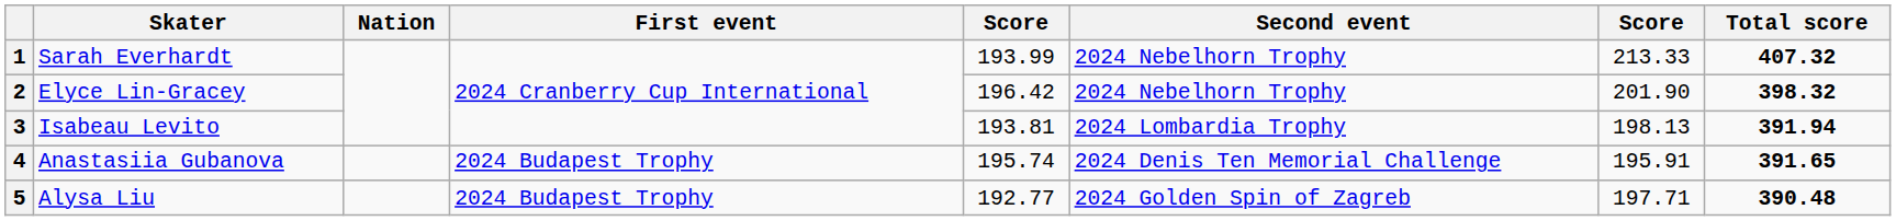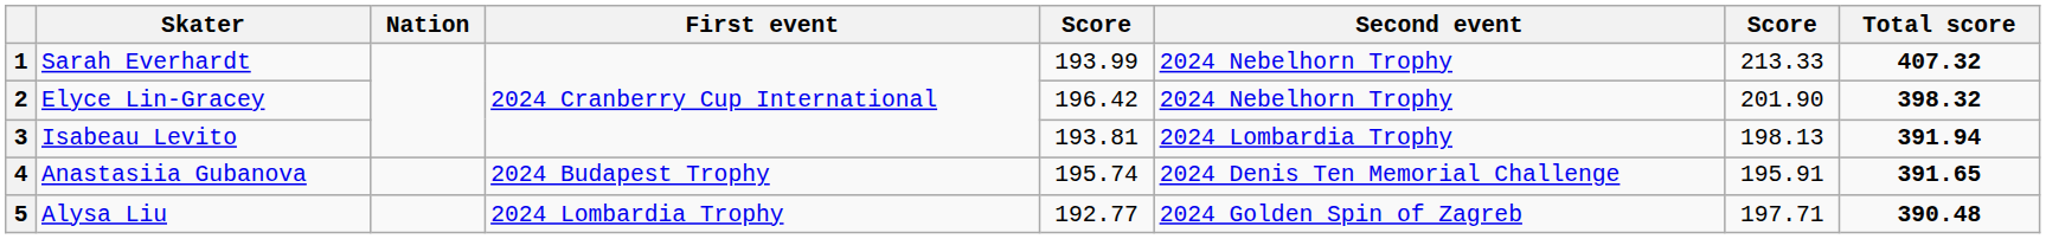5 | First event: 2024 Budapest Trophy -> 2024 Lombardia Trophy
